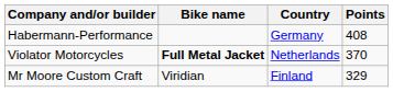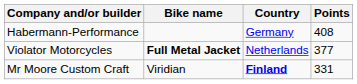Violator Motorcycles | Points: 370 -> 377
Mr Moore Custom Craft | Country: normal -> bold
Mr Moore Custom Craft | Points: 329 -> 331
